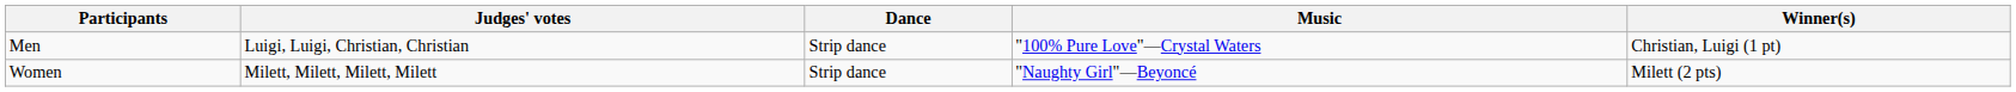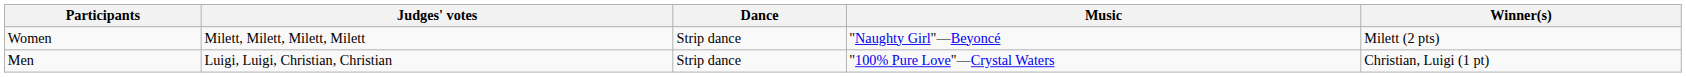rows swapped: Women <-> Men
